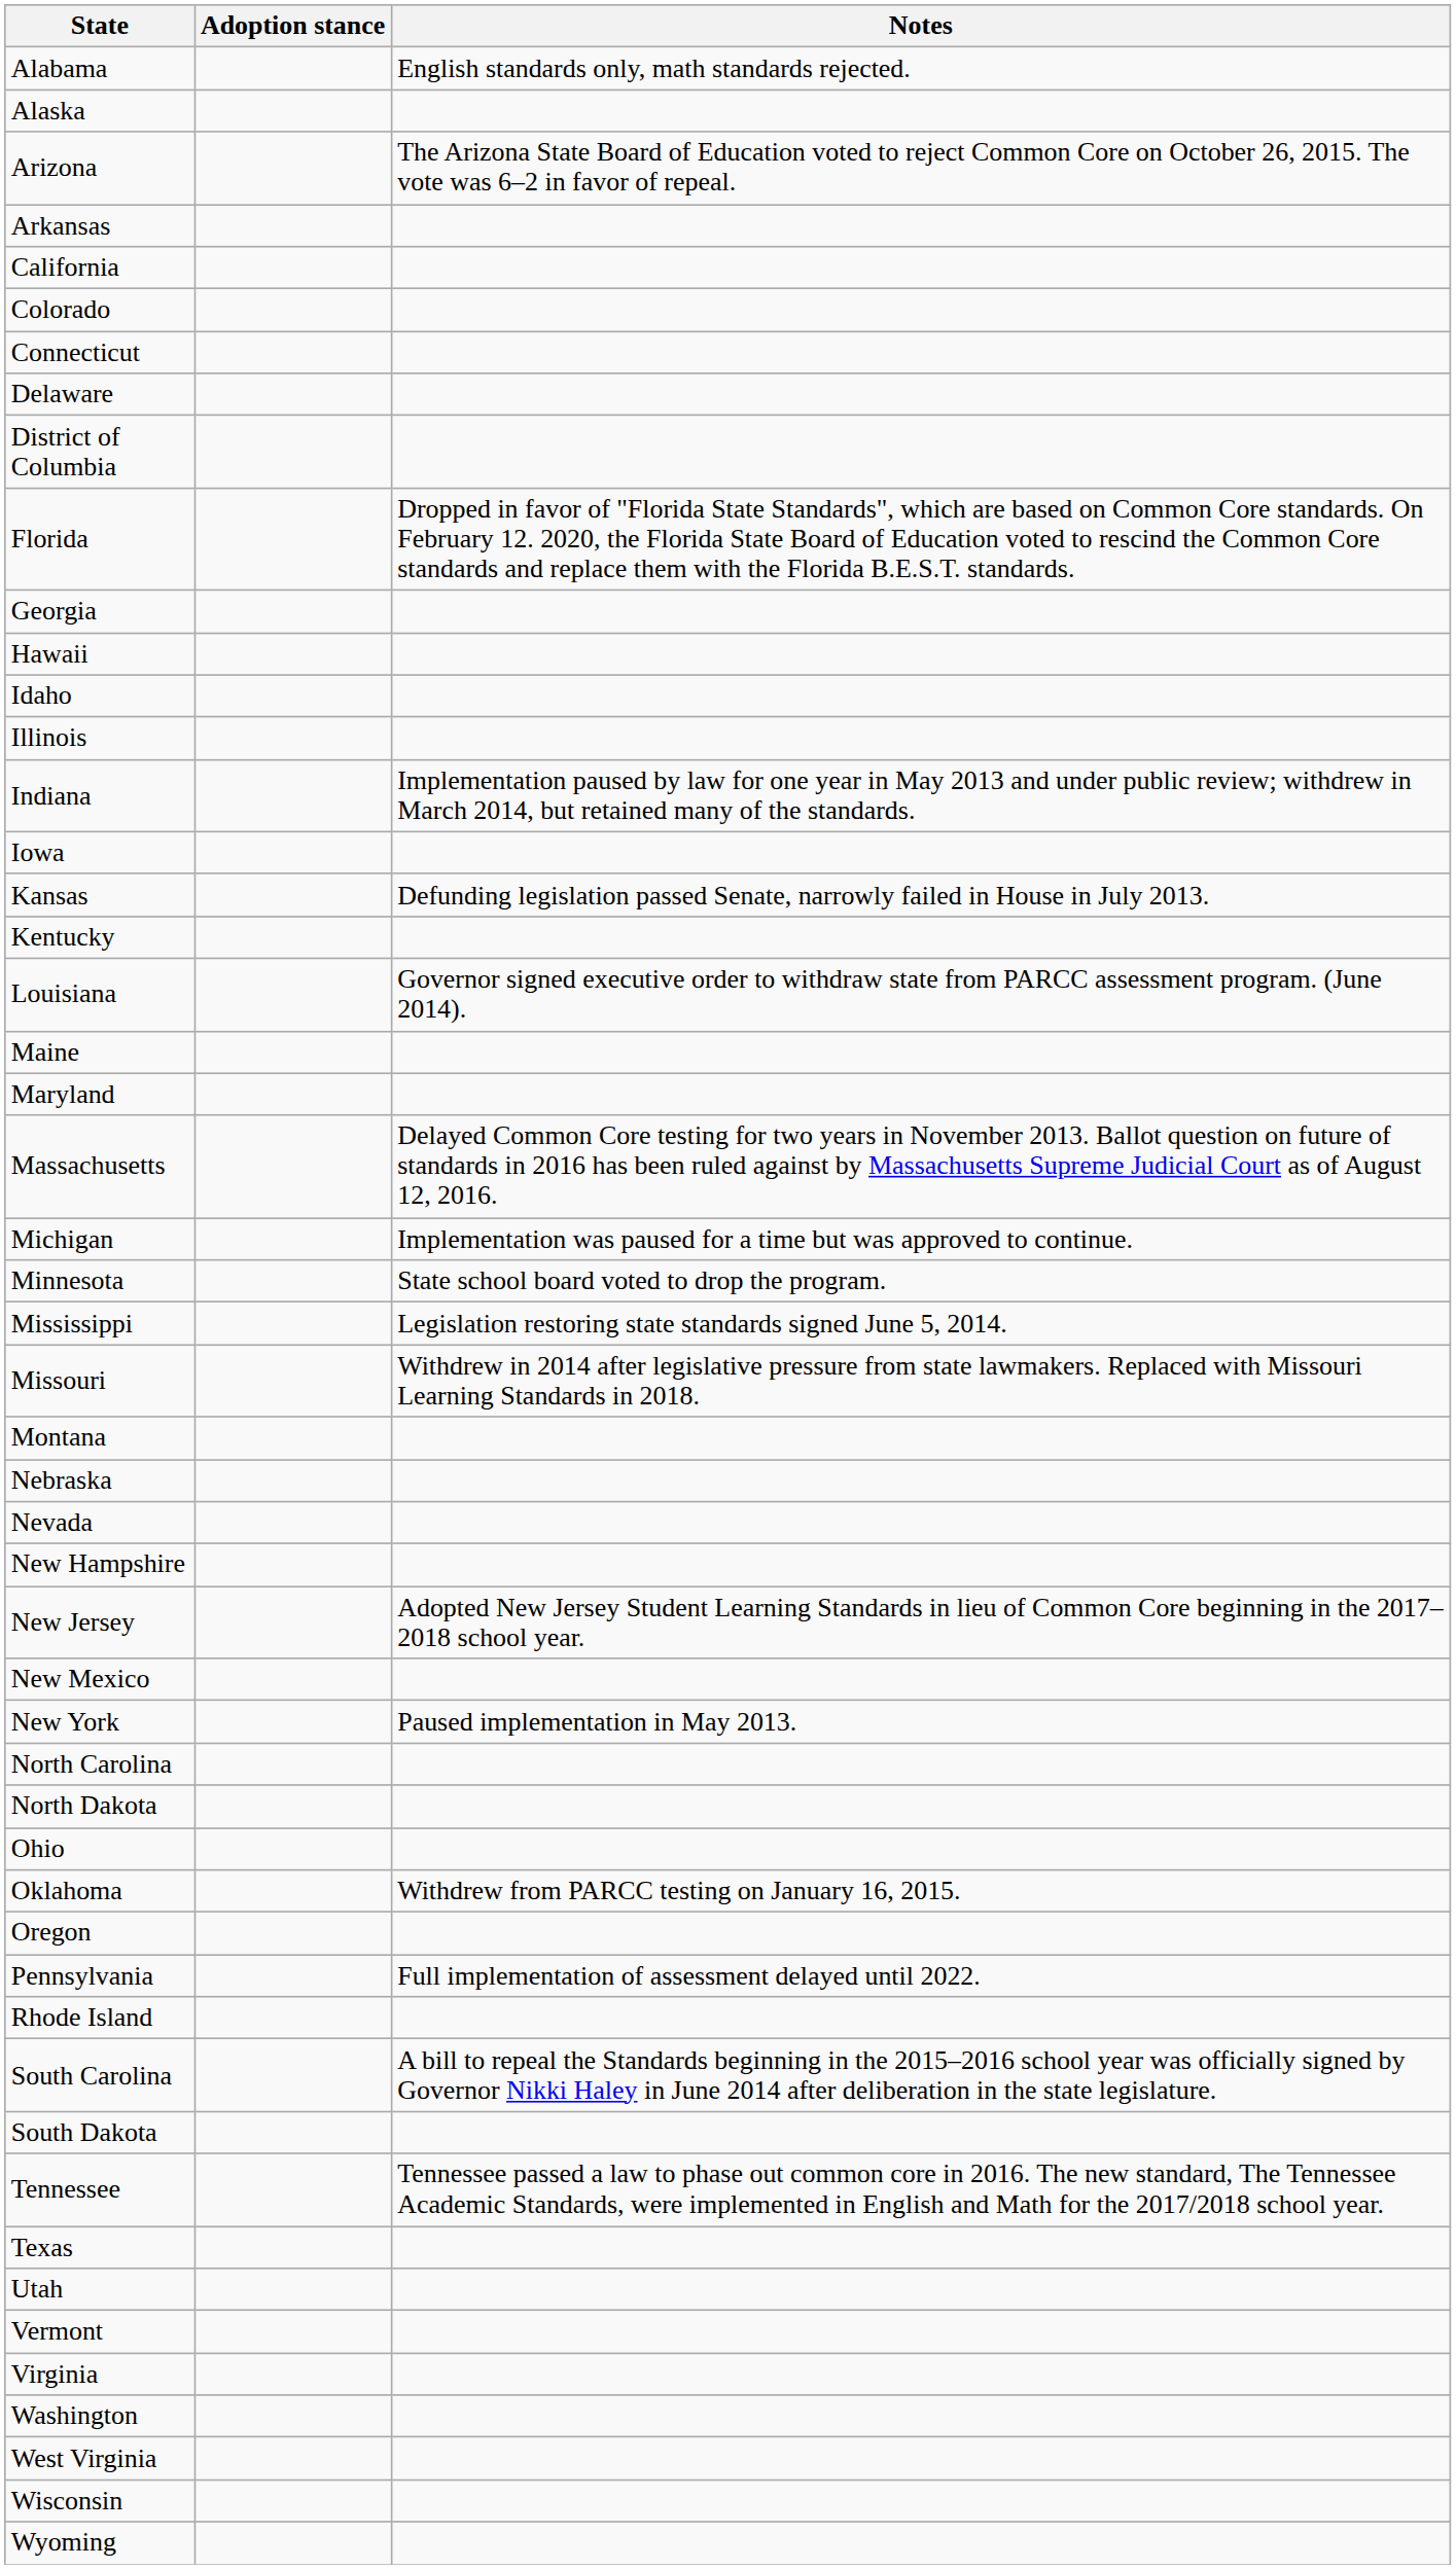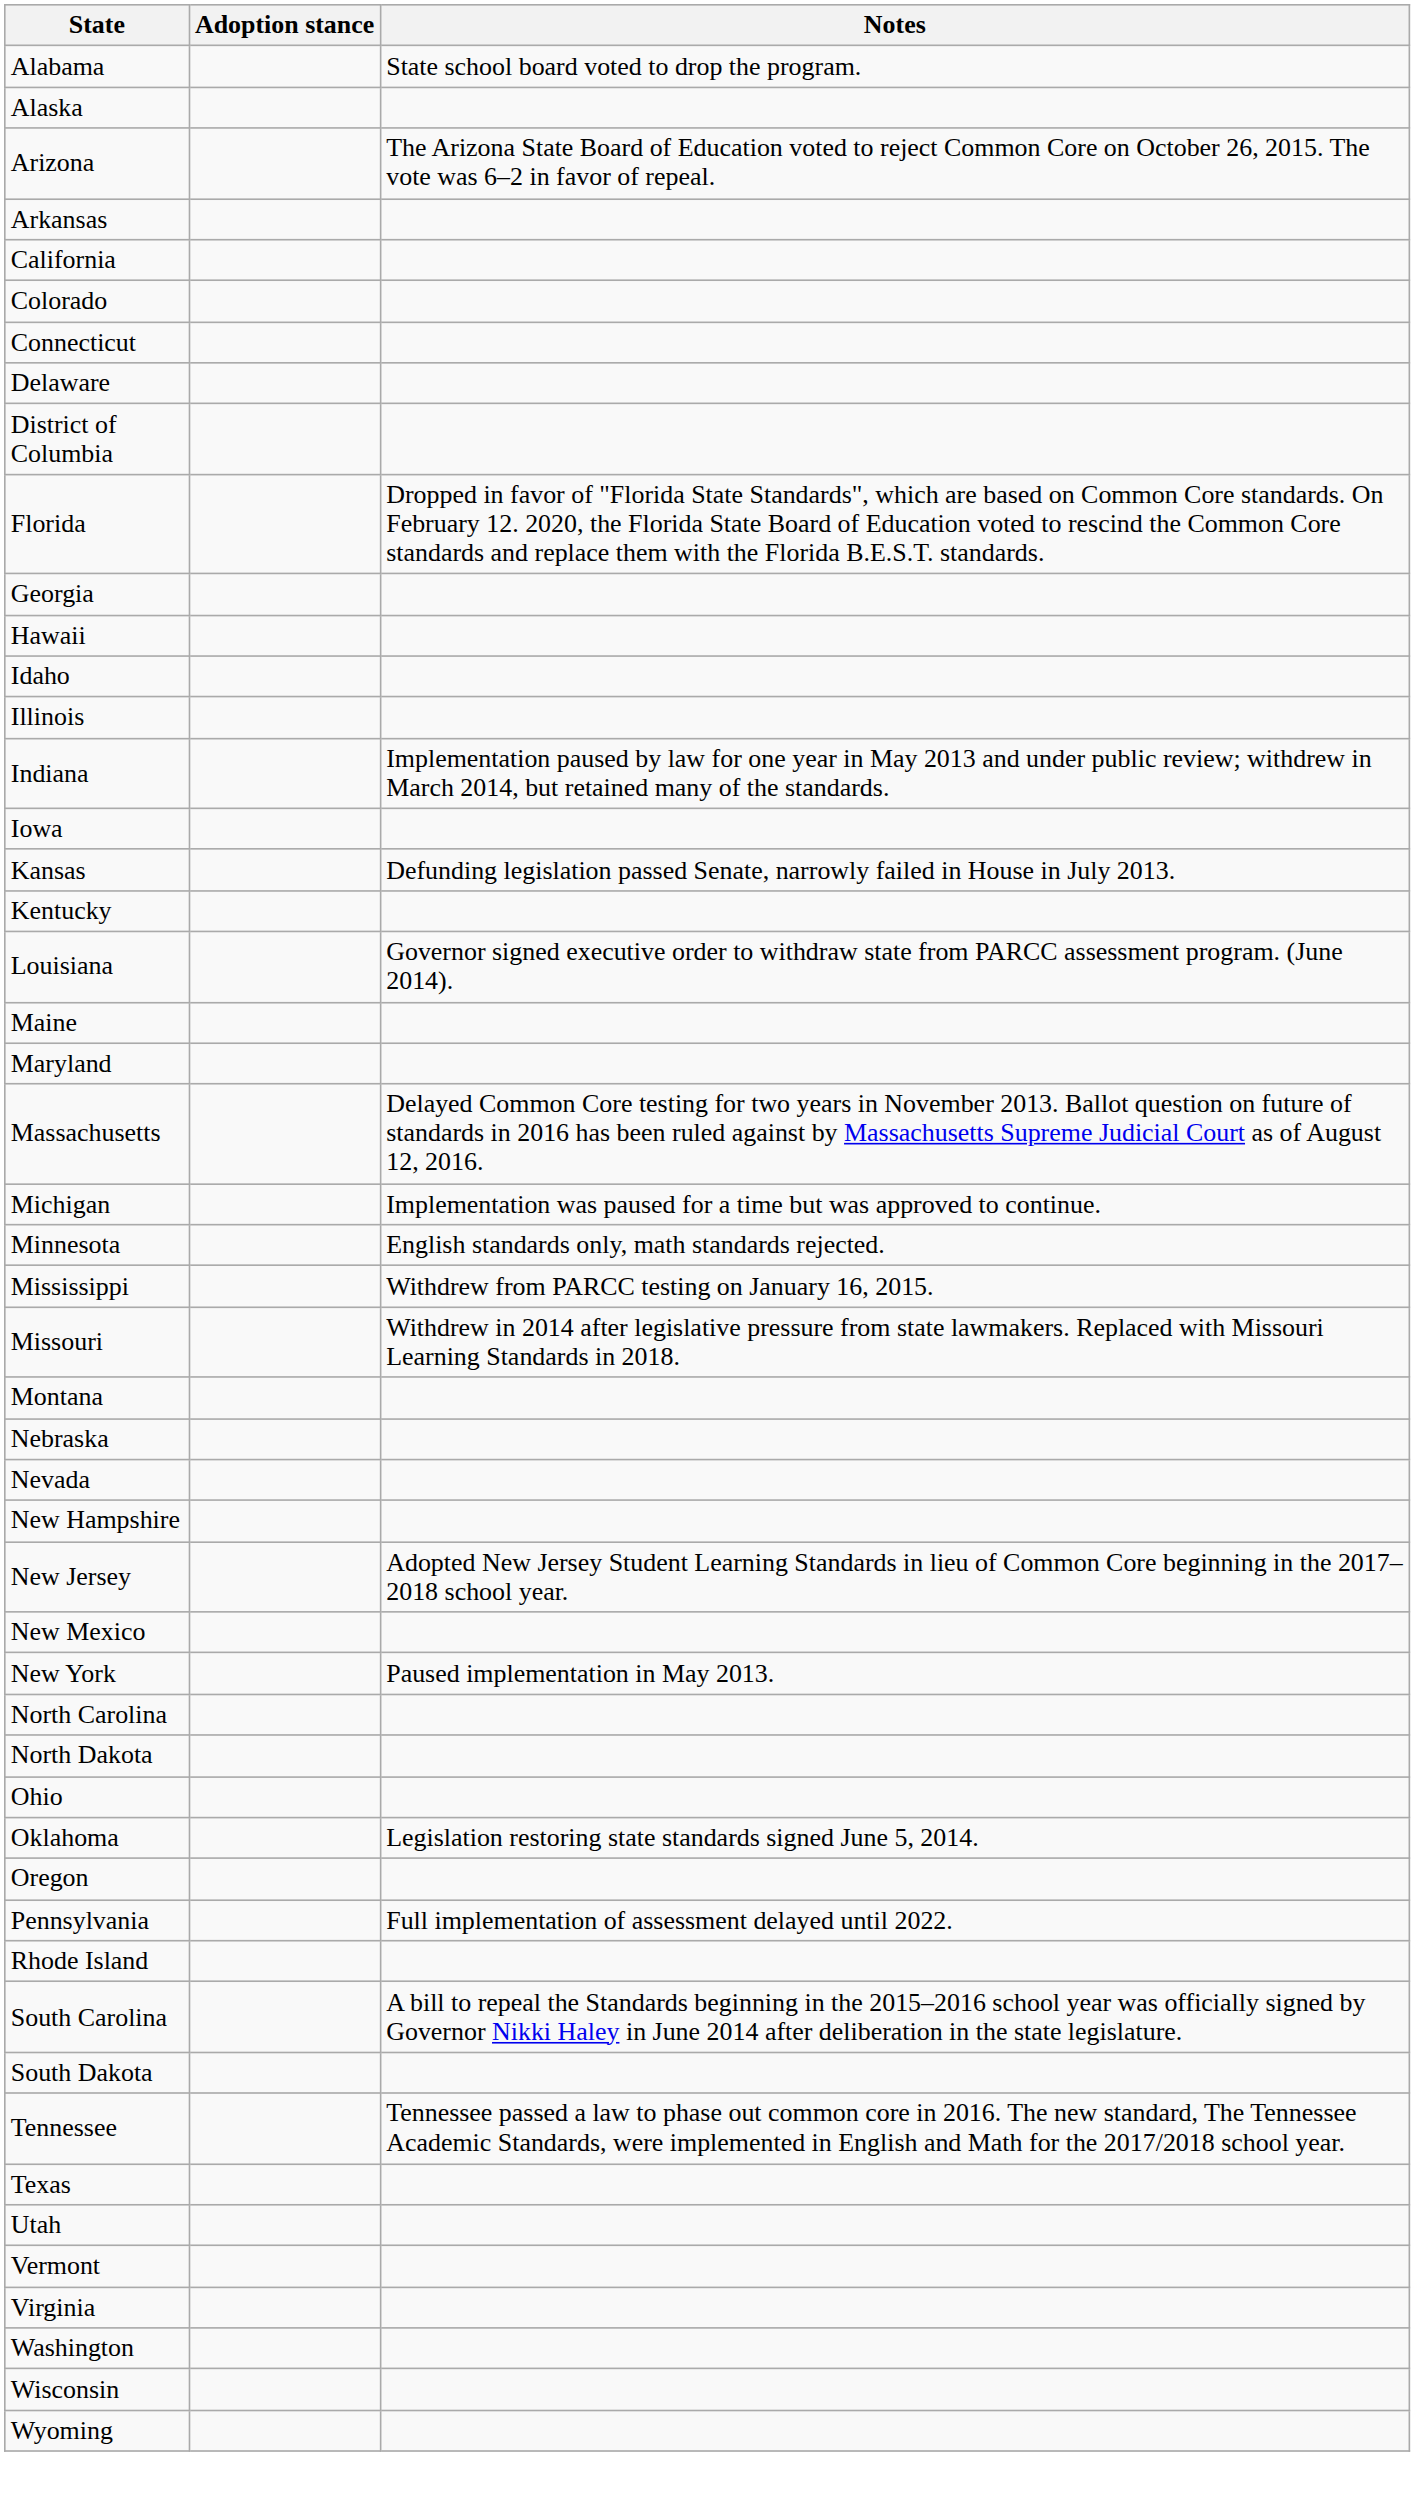Alabama | Notes: English standards only, math standards rejected. -> State school board voted to drop the program.
Minnesota | Notes: State school board voted to drop the program. -> English standards only, math standards rejected.
Mississippi | Notes: Legislation restoring state standards signed June 5, 2014. -> Withdrew from PARCC testing on January 16, 2015.
Oklahoma | Notes: Withdrew from PARCC testing on January 16, 2015. -> Legislation restoring state standards signed June 5, 2014.
- row: West Virginia
